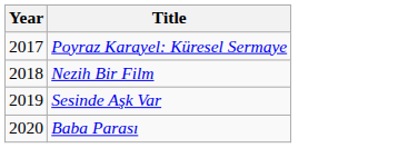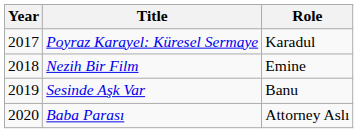+ column: Role | Karadul | Emine | Banu | Attorney Aslı
